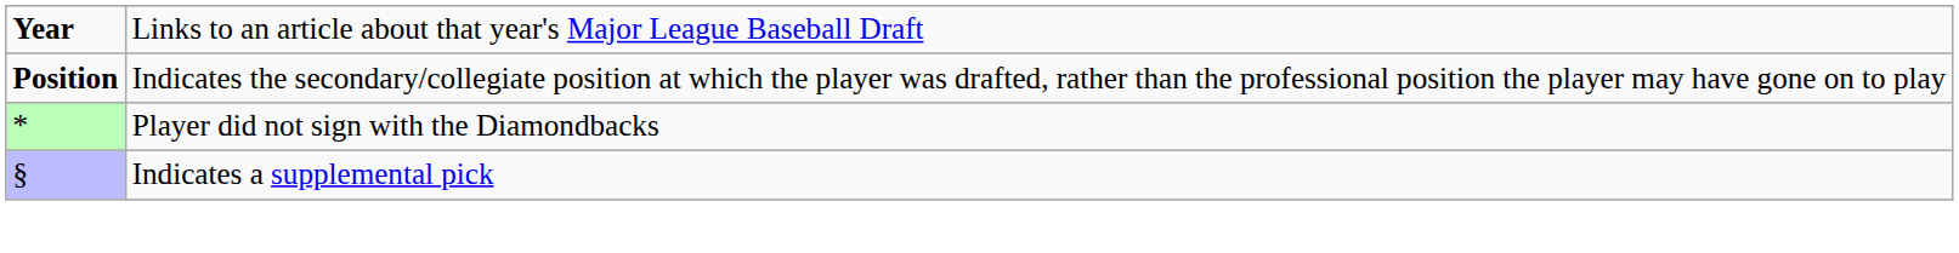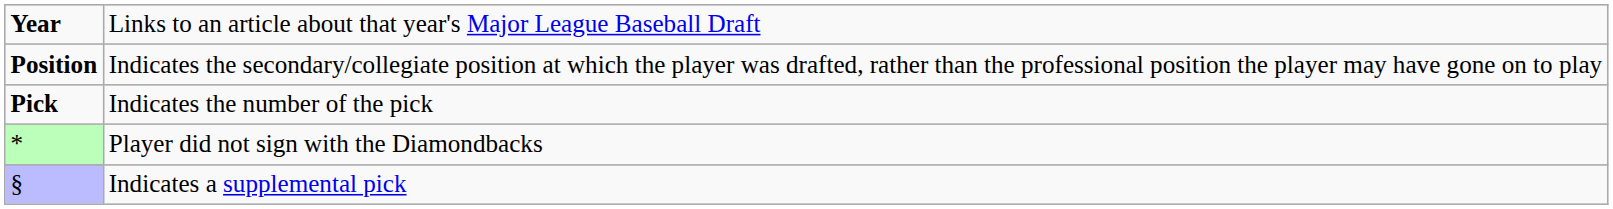+ row: Pick | Indicates the number of the pick
